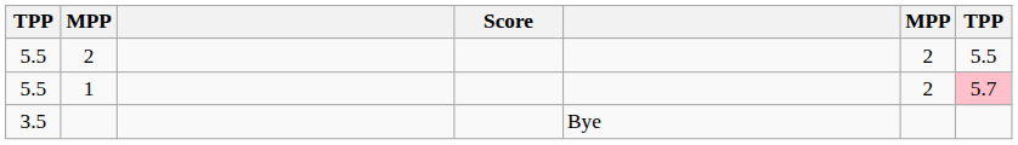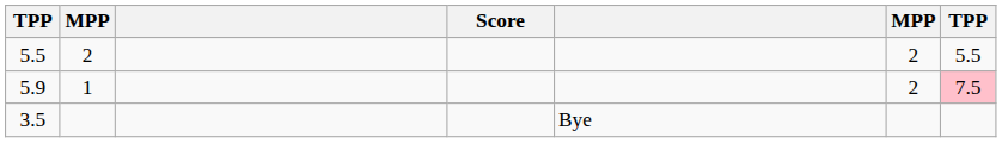1 | column 1: 5.5 -> 5.9
1 | column 7: 5.7 -> 7.5
